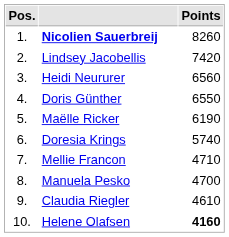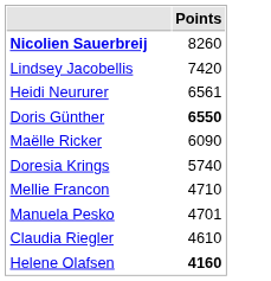- column: Pos. | 1. | 2. | 3. | 4. | 5. | 6. | 7. | 8. | 9. | 10.
Heidi Neururer | Points: 6560 -> 6561
Doris Günther | Points: normal -> bold
Maëlle Ricker | Points: 6190 -> 6090
Manuela Pesko | Points: 4700 -> 4701
